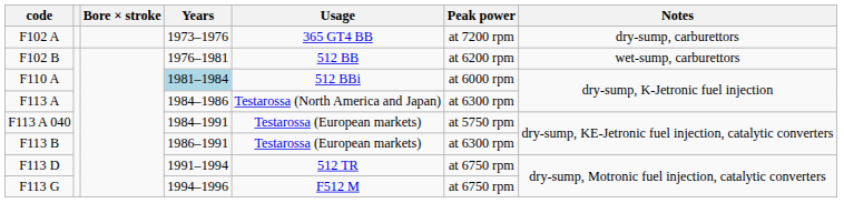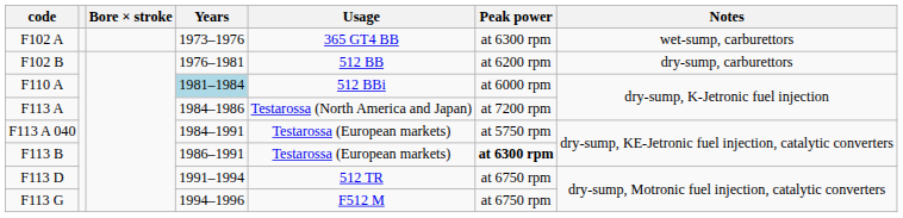F102 A | Peak power: at 7200 rpm -> at 6300 rpm
F102 A | Notes: dry-sump, carburettors -> wet-sump, carburettors
F102 B | Notes: wet-sump, carburettors -> dry-sump, carburettors
F113 A | Peak power: at 6300 rpm -> at 7200 rpm
F113 B | Peak power: normal -> bold
